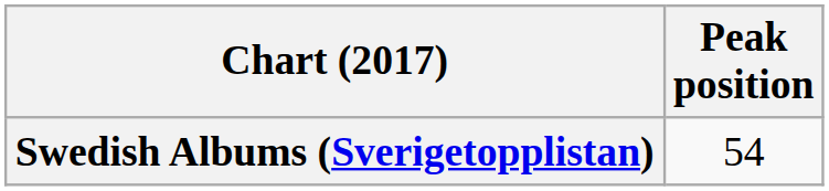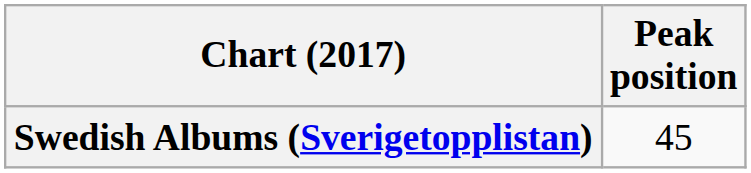Swedish Albums (Sverigetopplistan) | Peak position: 54 -> 45
